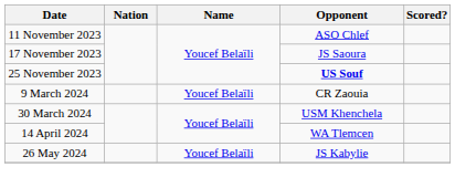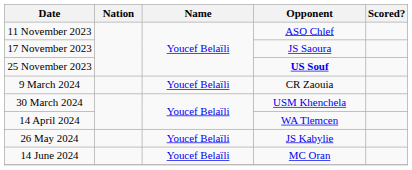+ row: 14 June 2024 | Youcef Belaïli | MC Oran
